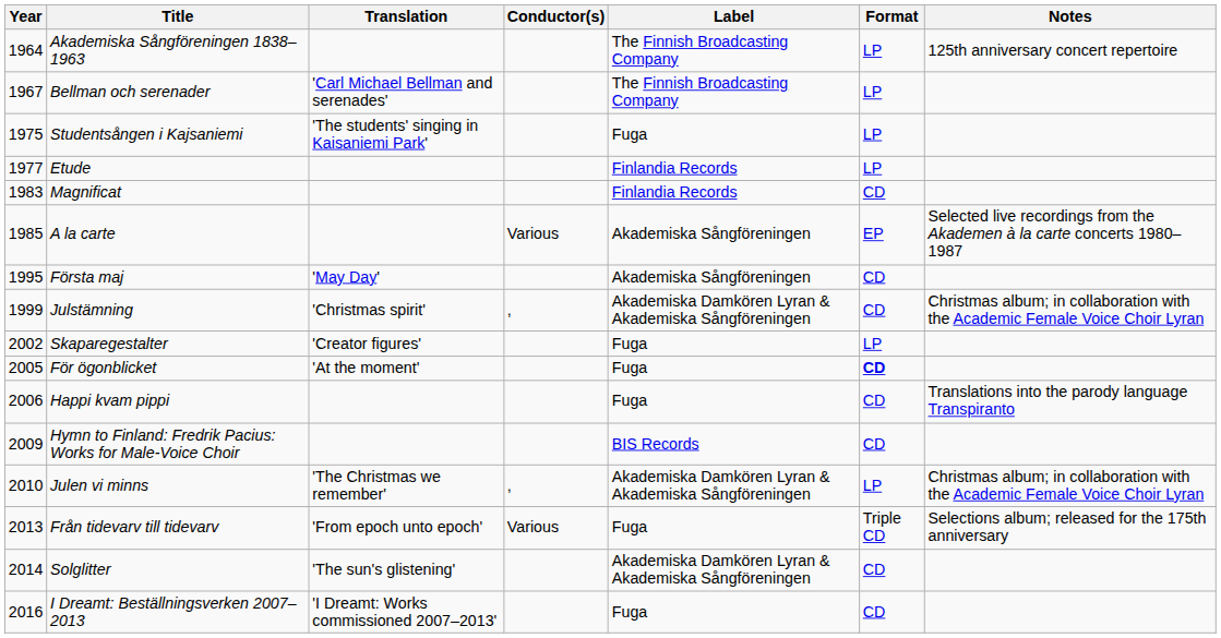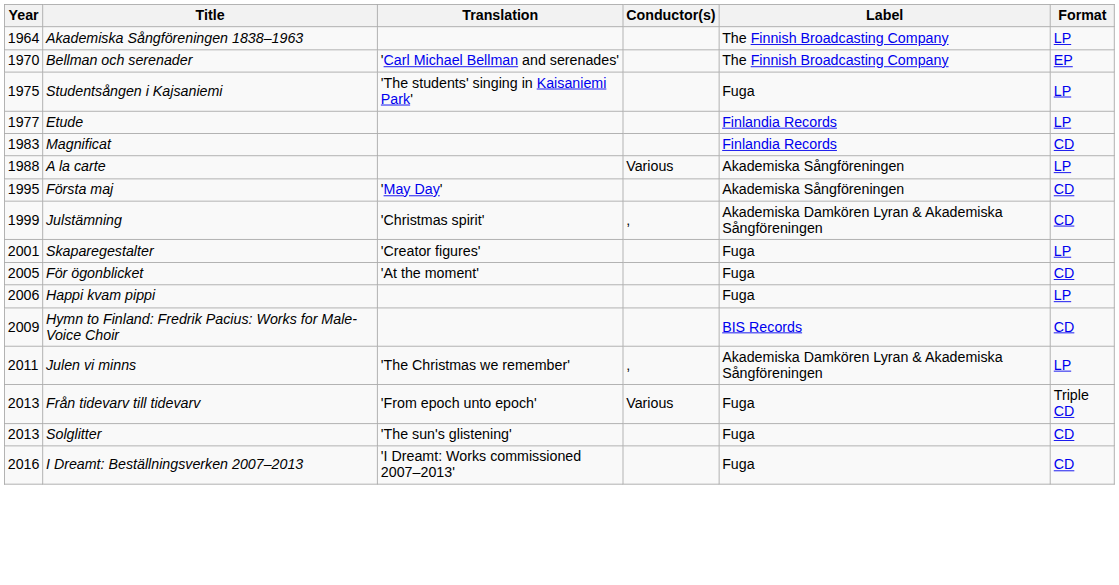- column: Notes | 125th anniversary concert repertoire | Selected live recordings from the Akademen à la carte concerts 1980–1987 | Christmas album; in collaboration with the Academic Female Voice Choir Lyran | Translations into the parody language Transpiranto | Christmas album; in collaboration with the Academic Female Voice Choir Lyran | Selections album; released for the 175th anniversary
Bellman och serenader | Year: 1967 -> 1970
Bellman och serenader | Format: LP -> EP
A la carte | Year: 1985 -> 1988
A la carte | Format: EP -> LP
Skaparegestalter | Year: 2002 -> 2001
För ögonblicket | Format: bold -> normal
Happi kvam pippi | Format: CD -> LP
Julen vi minns | Year: 2010 -> 2011
Solglitter | Year: 2014 -> 2013
Solglitter | Label: Akademiska Damkören Lyran & Akademiska Sångföreningen -> Fuga
